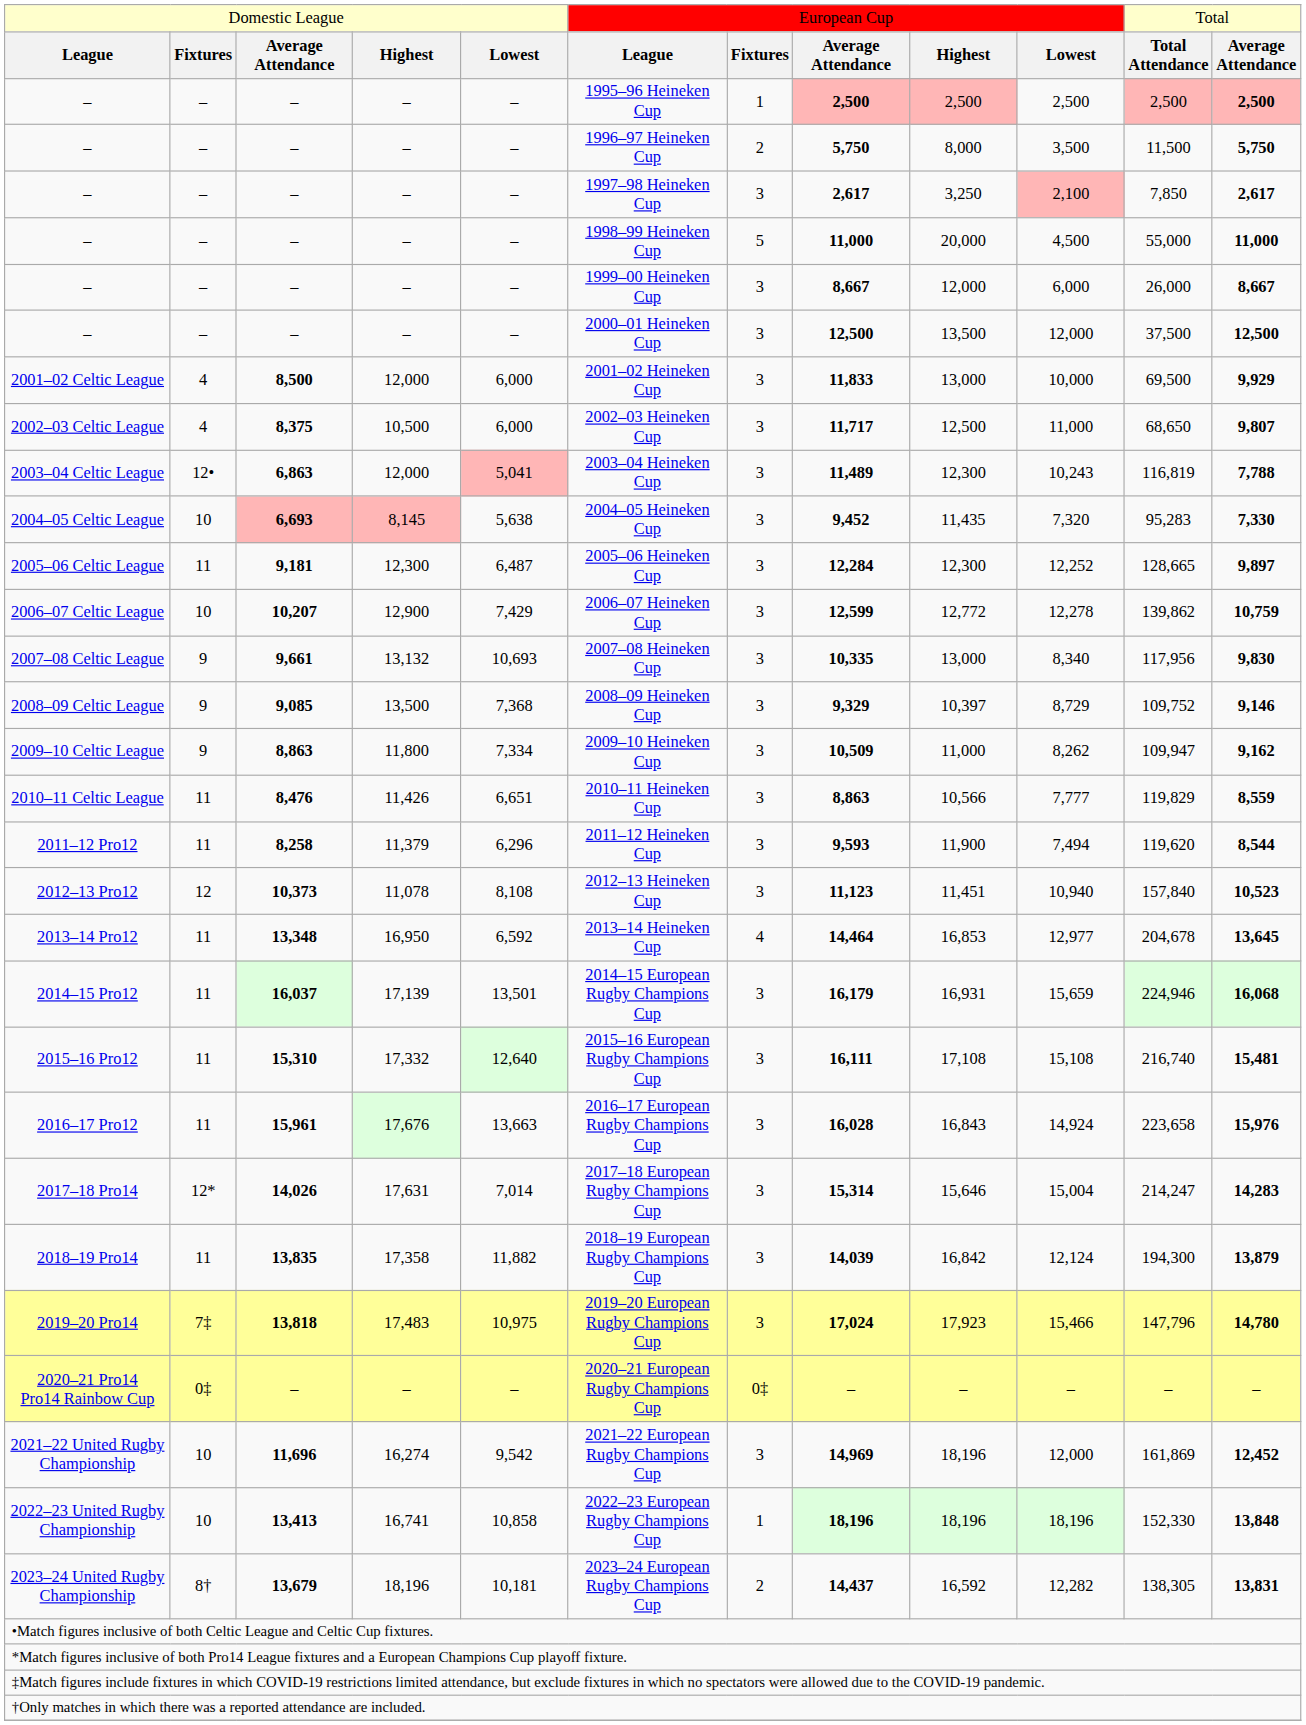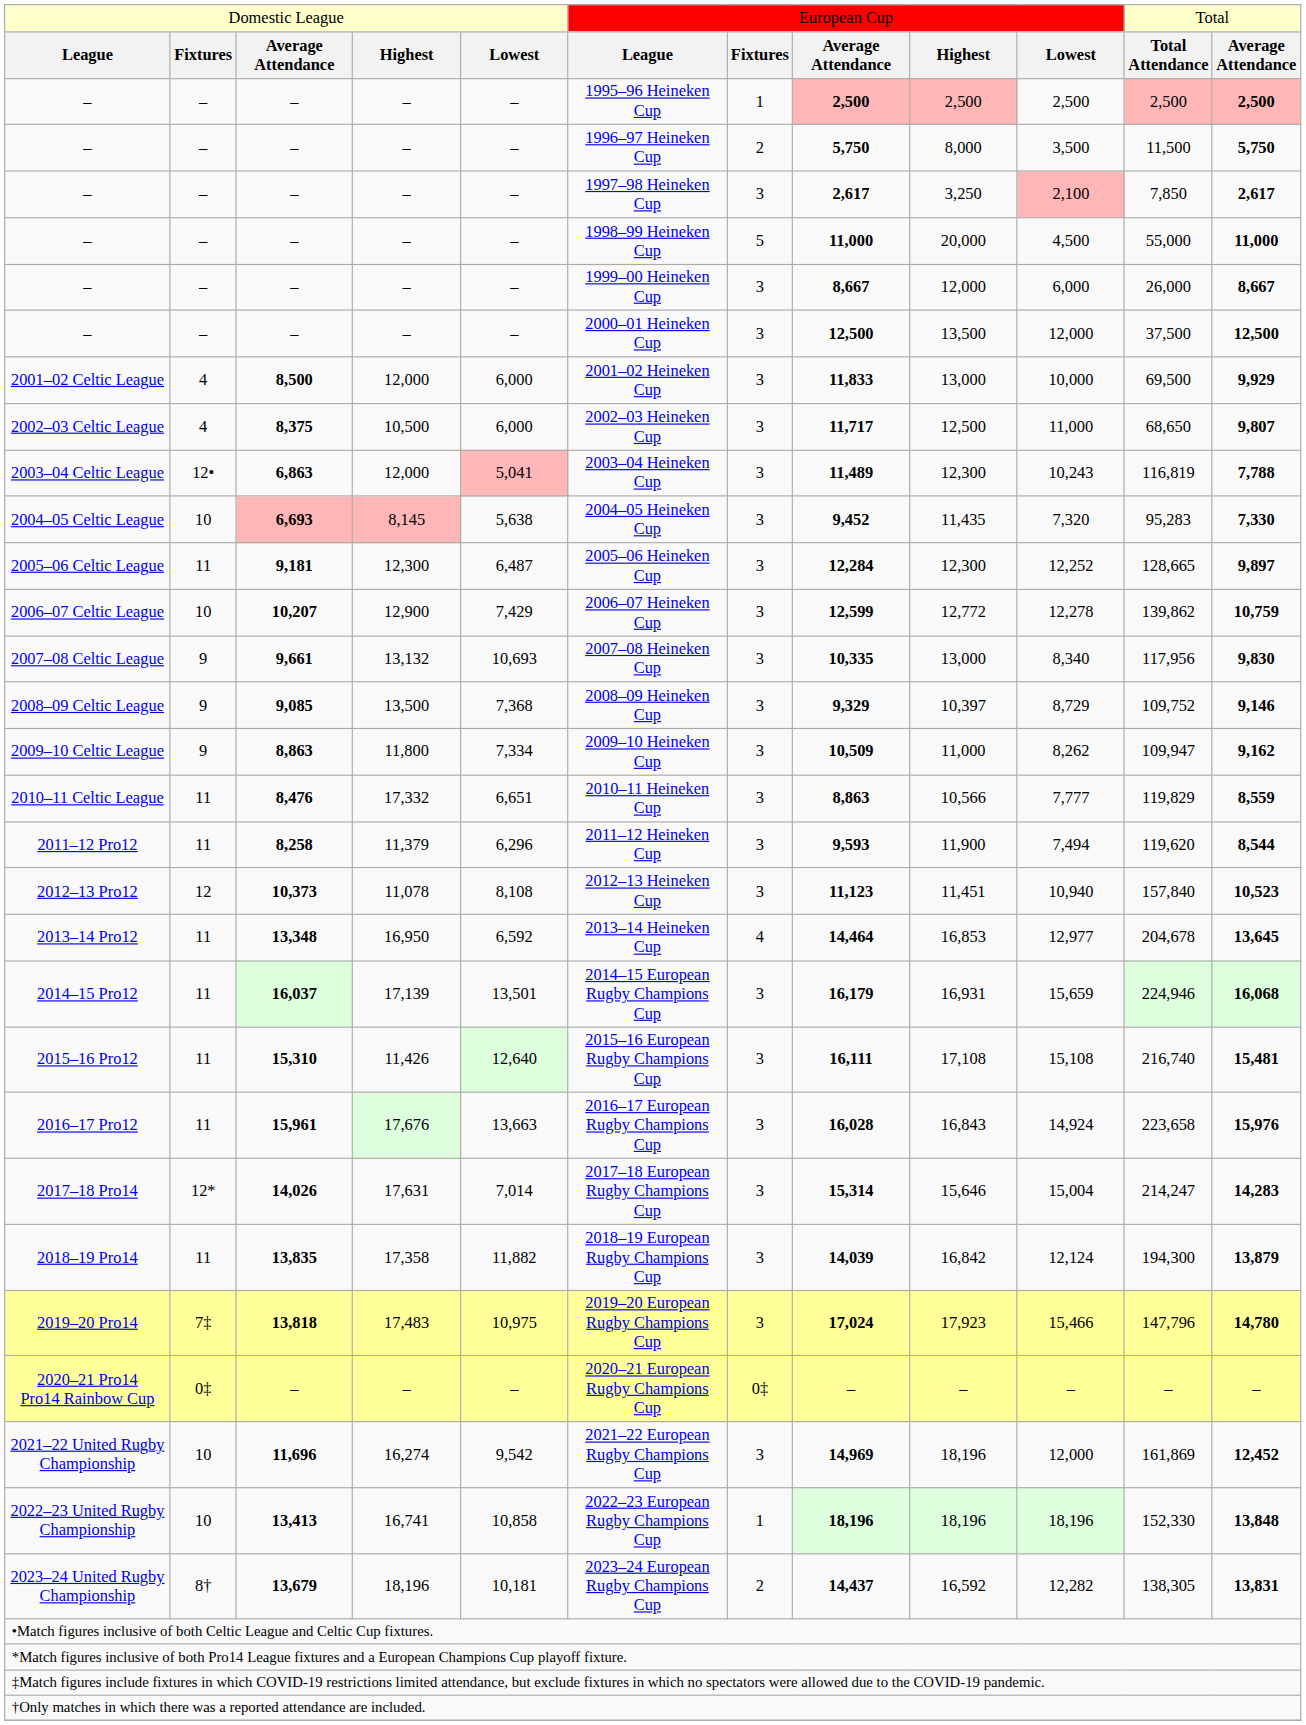2010–11 Celtic League | column 4: 11,426 -> 17,332
2015–16 Pro12 | column 4: 17,332 -> 11,426
